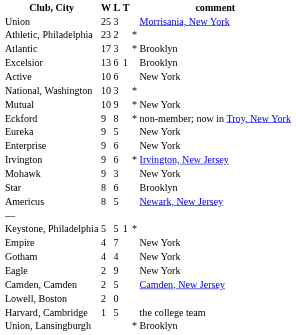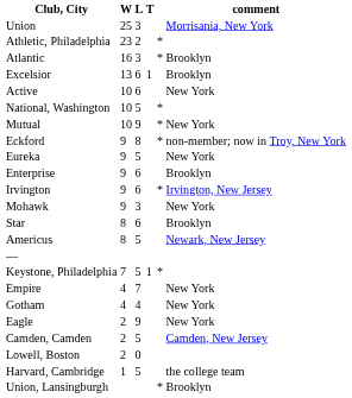Atlantic | W: 17 -> 16
National, Washington | L: 3 -> 5
Enterprise | comment: New York -> Brooklyn
Keystone, Philadelphia | W: 5 -> 7
